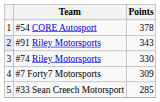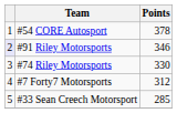#91 Riley Motorsports | Points: 343 -> 346
#7 Forty7 Motorsports | Points: 309 -> 312
